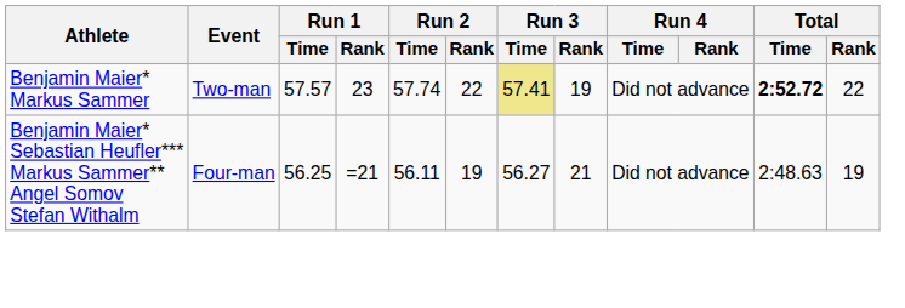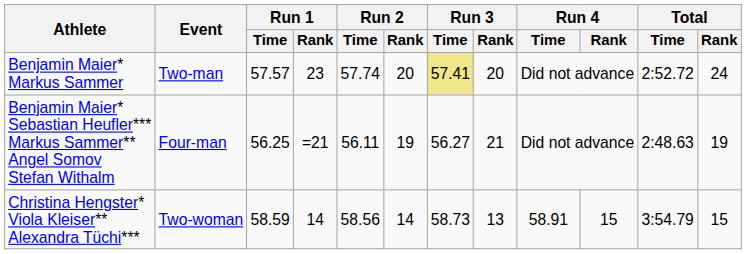Benjamin Maier* Markus Sammer | Run 2 / Rank: 22 -> 20
Benjamin Maier* Markus Sammer | Run 3 / Rank: 19 -> 20
Benjamin Maier* Markus Sammer | Total / Time: bold -> normal
Benjamin Maier* Markus Sammer | Total / Rank: 22 -> 24
+ row: Christina Hengster* Viola Kleiser** Alexandra Tüchi*** | Two-woman | 58.59 | 14 | 58.56 | 14 | 58.73 | 13 | 58.91 | 15 | 3:54.79 | 15
